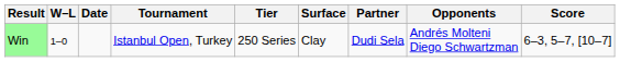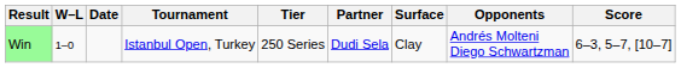columns swapped: Surface <-> Partner
